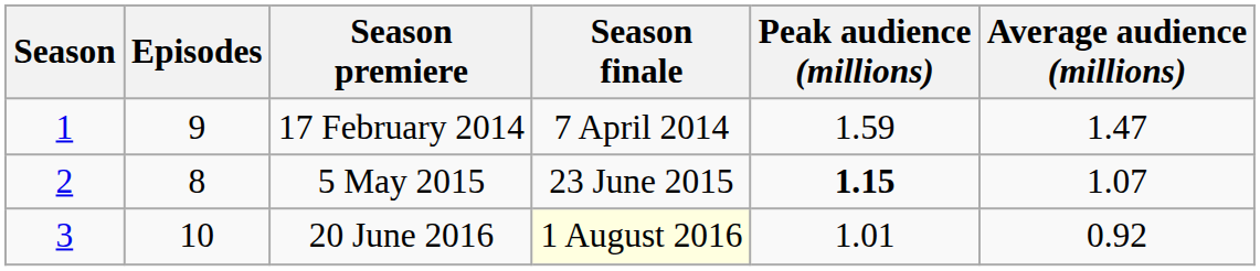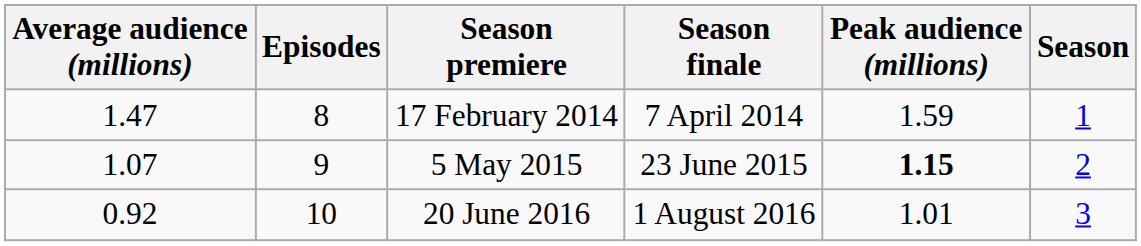columns swapped: Season <-> Average audience (millions)
17 February 2014 | Episodes: 9 -> 8
5 May 2015 | Episodes: 8 -> 9
20 June 2016 | Season finale: lightyellow background -> no background
